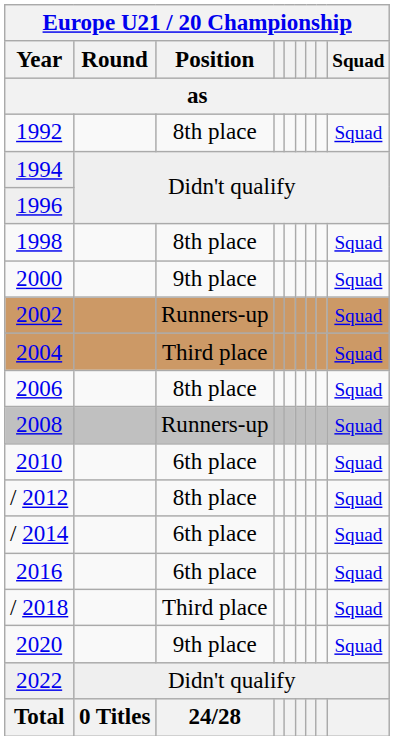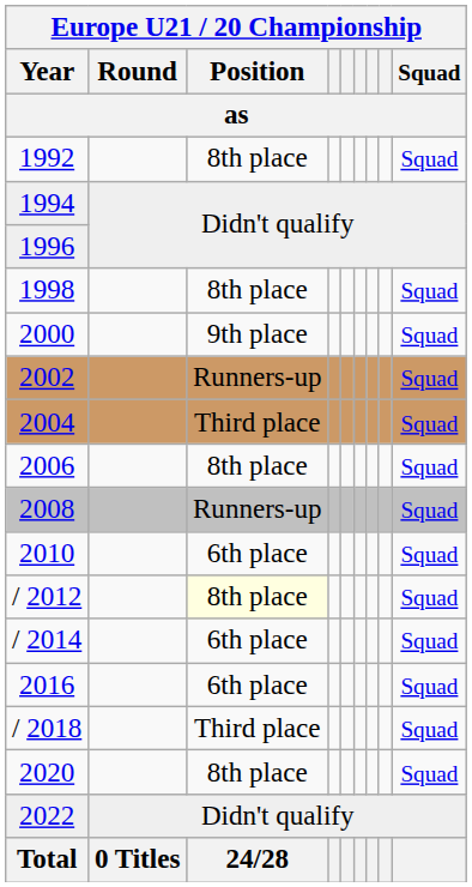/ 2012 | Europe U21 / 20 Championship / Position / as: no background -> lightyellow background
2020 | Europe U21 / 20 Championship / Position / as: 9th place -> 8th place
